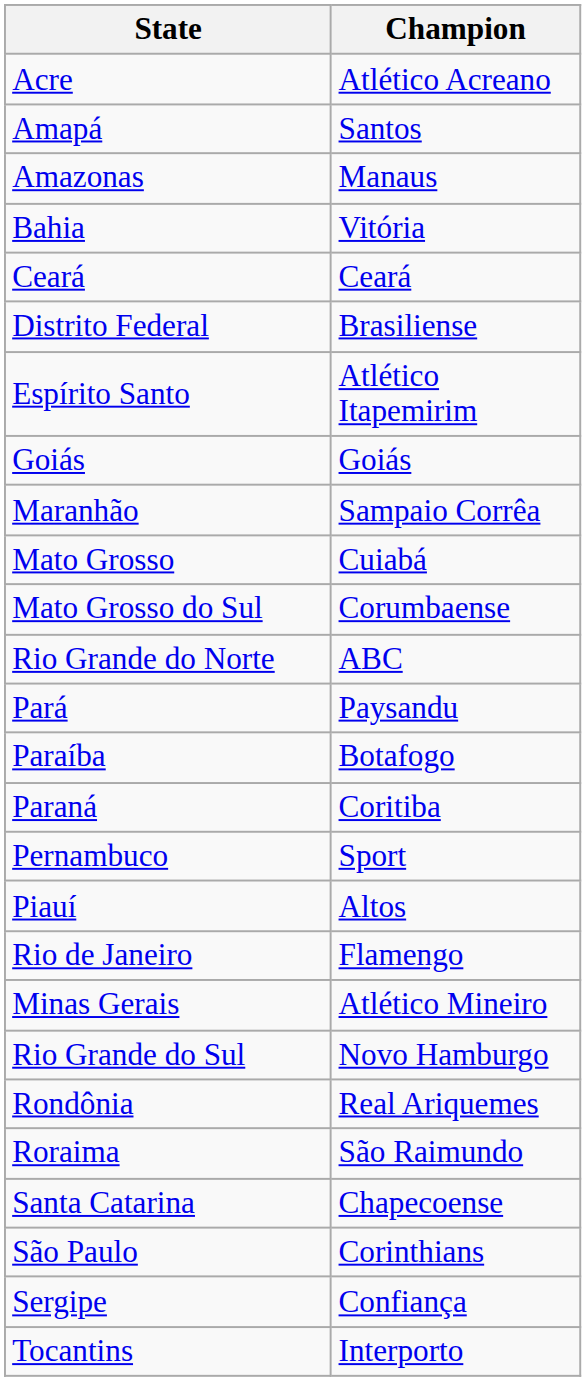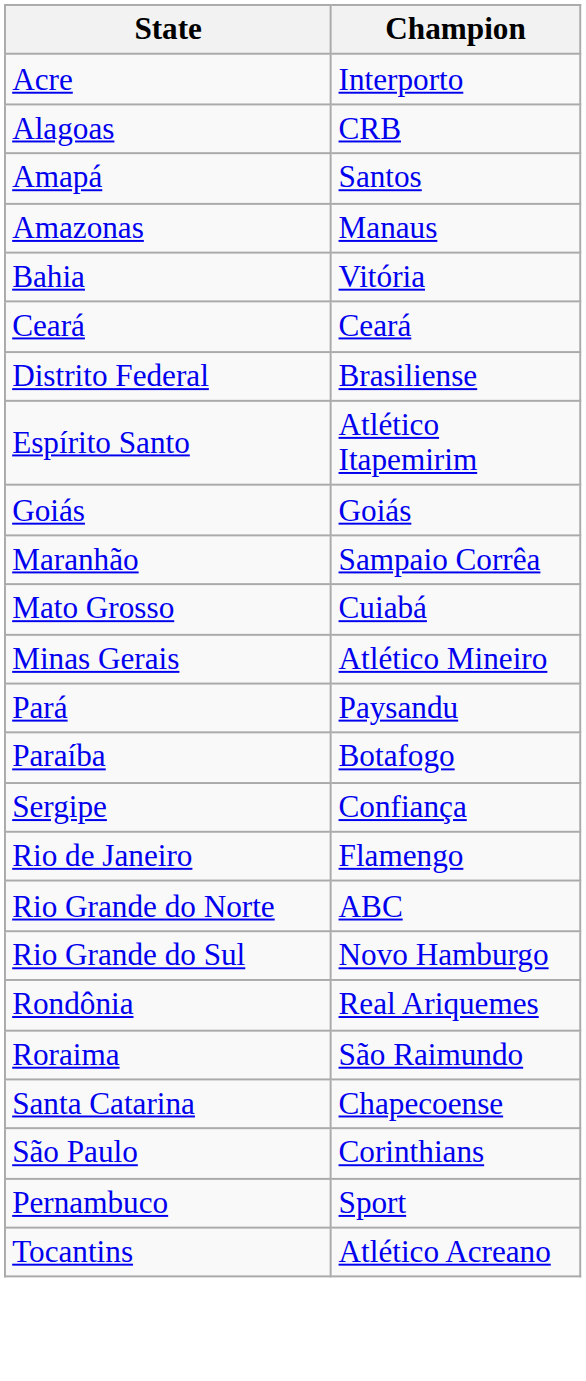Acre | Champion: Atlético Acreano -> Interporto
+ row: Alagoas | CRB
- row: Mato Grosso do Sul | Corumbaense
rows swapped: Minas Gerais <-> Rio Grande do Norte
- row: Paraná | Coritiba
rows swapped: Pernambuco <-> Sergipe
- row: Piauí | Altos
Tocantins | Champion: Interporto -> Atlético Acreano
